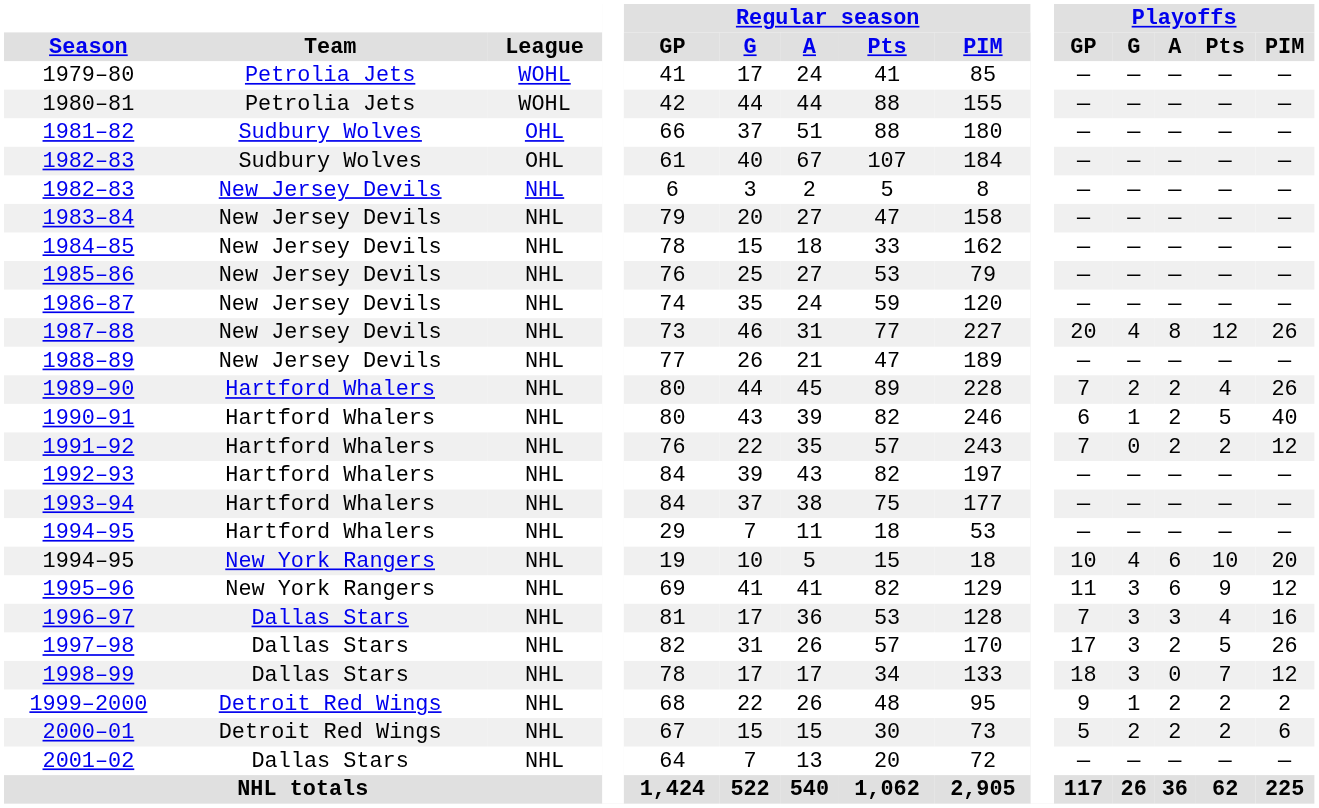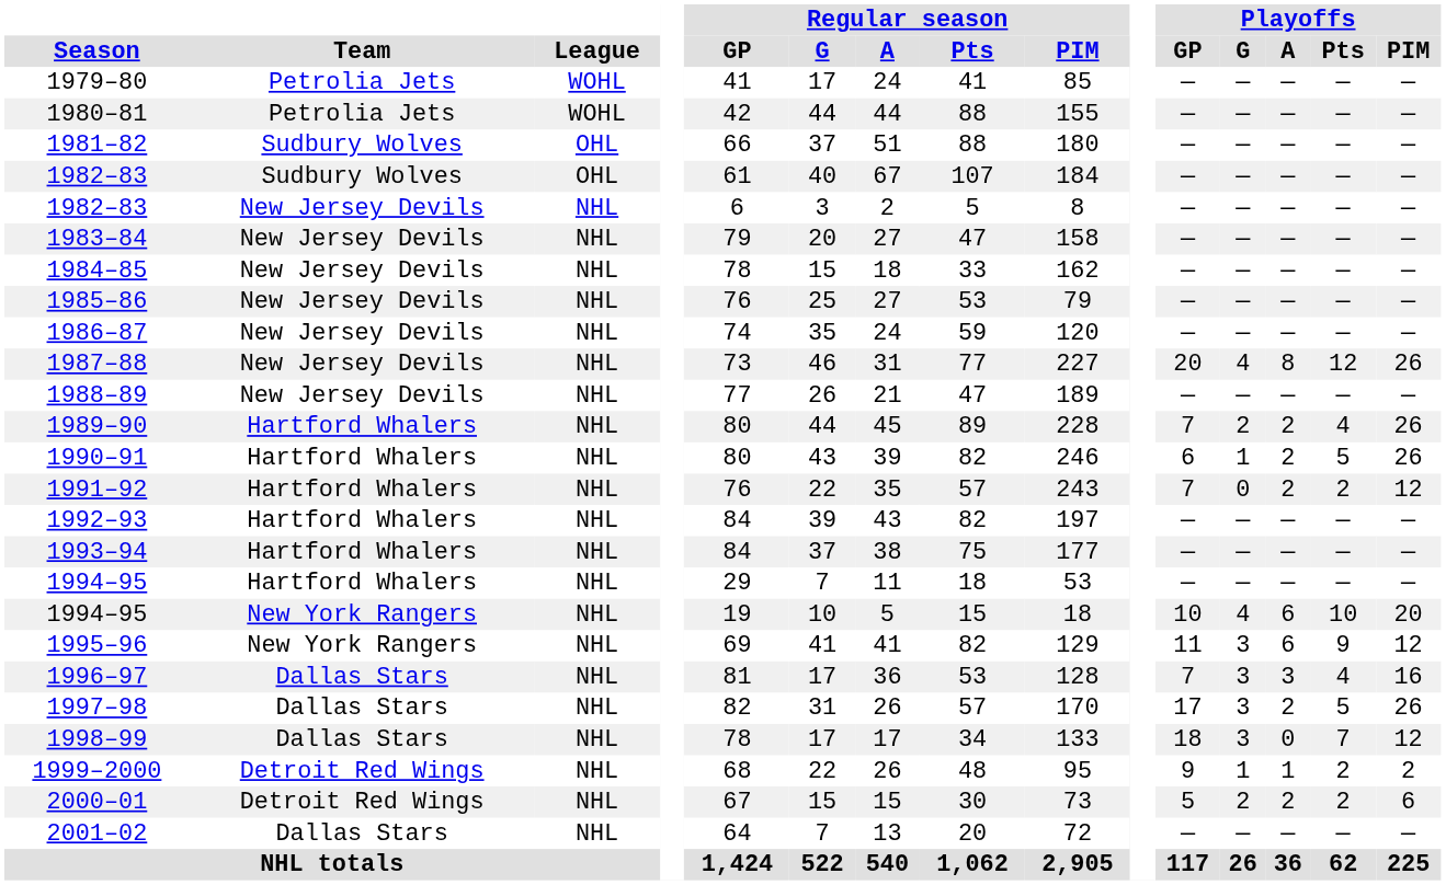1990–91 | Playoffs / PIM: 40 -> 26
1999–2000 | Playoffs / A: 2 -> 1
